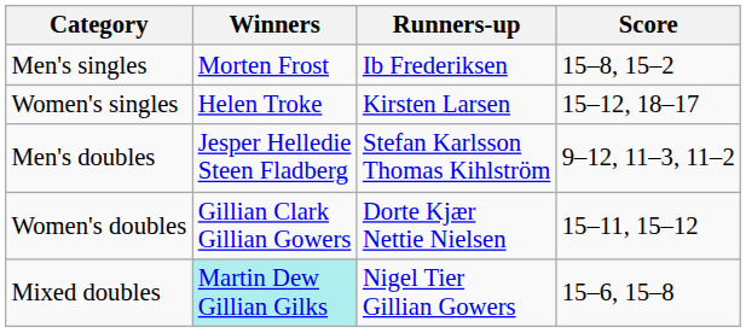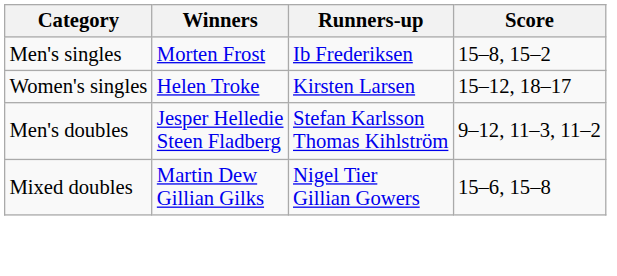- row: Women's doubles | Gillian Clark Gillian Gowers | Dorte Kjær Nettie Nielsen | 15–11, 15–12
Mixed doubles | Winners: paleturquoise background -> no background
